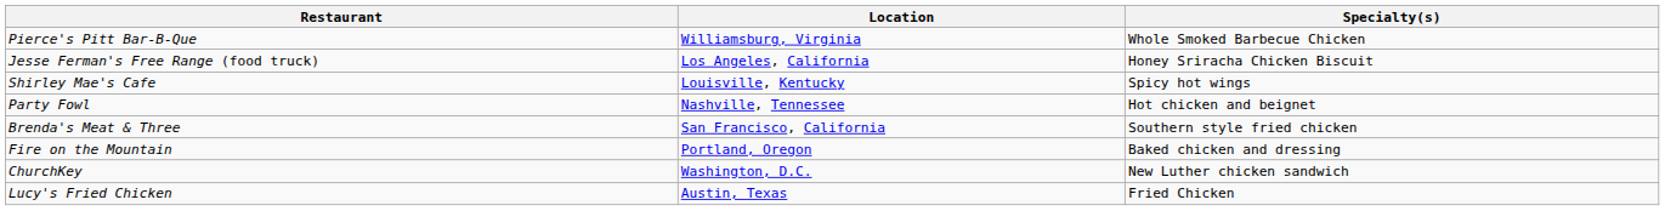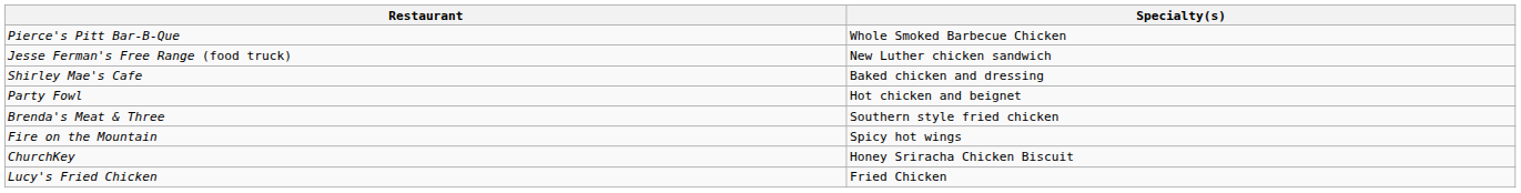- column: Location | Williamsburg, Virginia | Los Angeles, California | Louisville, Kentucky | Nashville, Tennessee | San Francisco, California | Portland, Oregon | Washington, D.C. | Austin, Texas
Jesse Ferman's Free Range (food truck) | Specialty(s): Honey Sriracha Chicken Biscuit -> New Luther chicken sandwich
Shirley Mae's Cafe | Specialty(s): Spicy hot wings -> Baked chicken and dressing
Fire on the Mountain | Specialty(s): Baked chicken and dressing -> Spicy hot wings
ChurchKey | Specialty(s): New Luther chicken sandwich -> Honey Sriracha Chicken Biscuit
